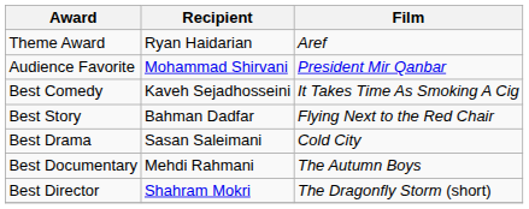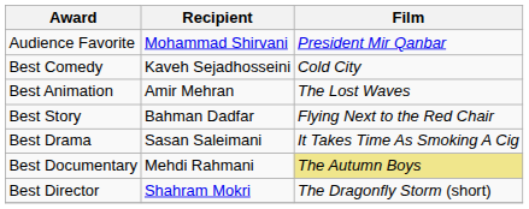- row: Theme Award | Ryan Haidarian | Aref
Best Comedy | Film: It Takes Time As Smoking A Cig -> Cold City
+ row: Best Animation | Amir Mehran | The Lost Waves
Best Drama | Film: Cold City -> It Takes Time As Smoking A Cig
Best Documentary | Film: no background -> khaki background
